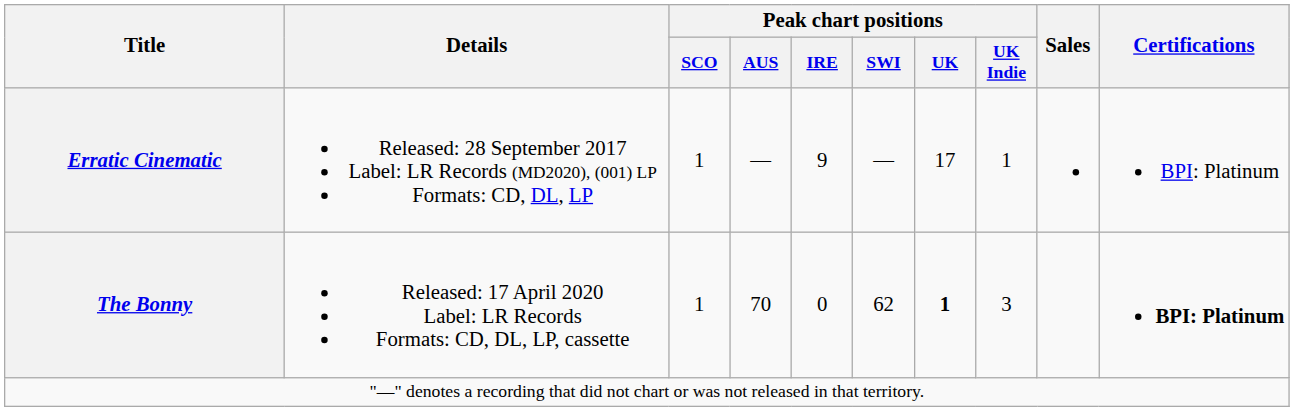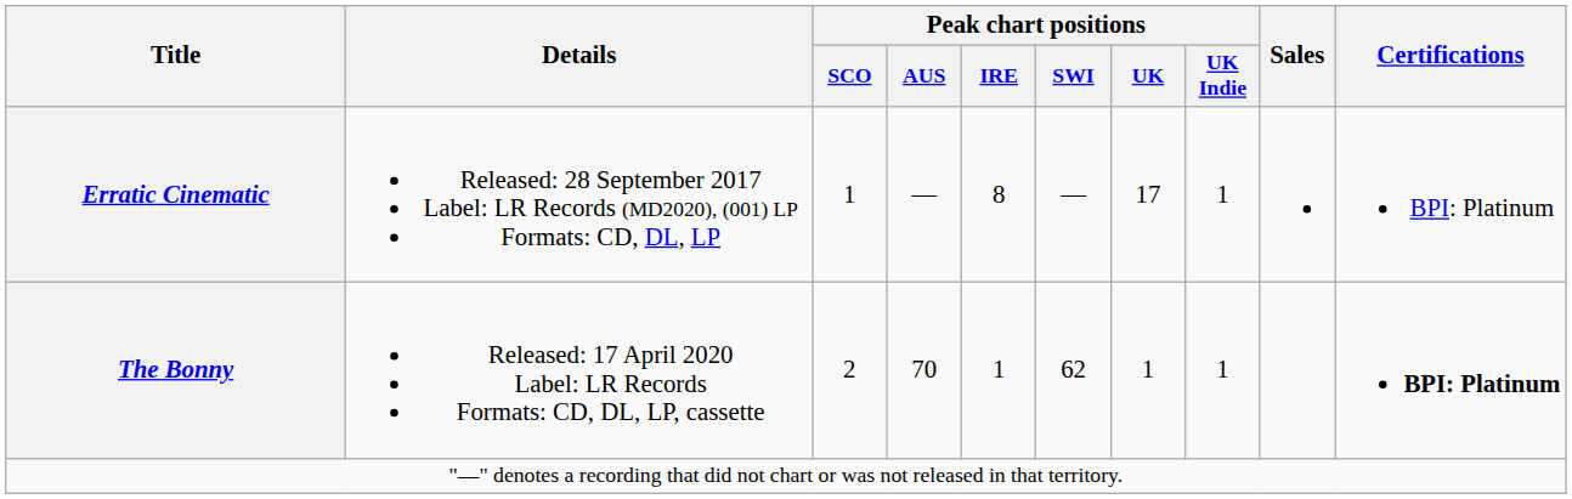Erratic Cinematic | Peak chart positions / IRE: 9 -> 8
The Bonny | Peak chart positions / SCO: 1 -> 2
The Bonny | Peak chart positions / IRE: 0 -> 1
The Bonny | Peak chart positions / UK: bold -> normal
The Bonny | Peak chart positions / UK Indie: 3 -> 1
